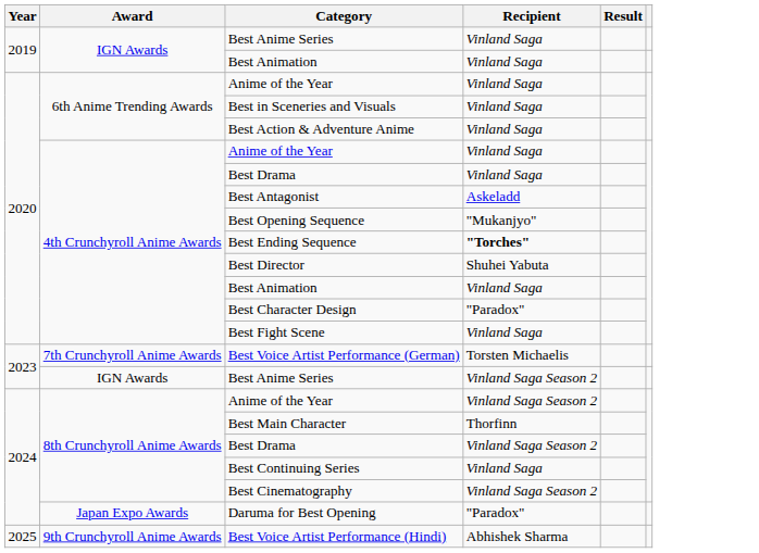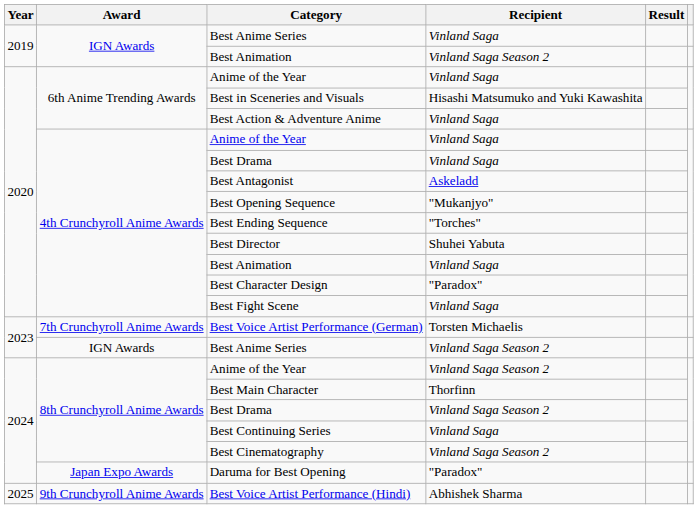IGN Awards / Best Animation | Recipient: Vinland Saga -> Vinland Saga Season 2
Best in Sceneries and Visuals | Recipient: Vinland Saga -> Hisashi Matsumuko and Yuki Kawashita
Best Ending Sequence | Recipient: bold -> normal
